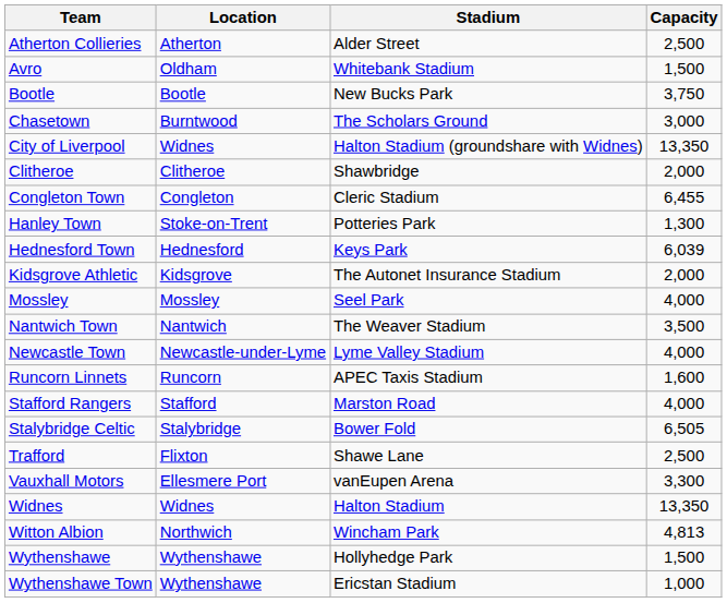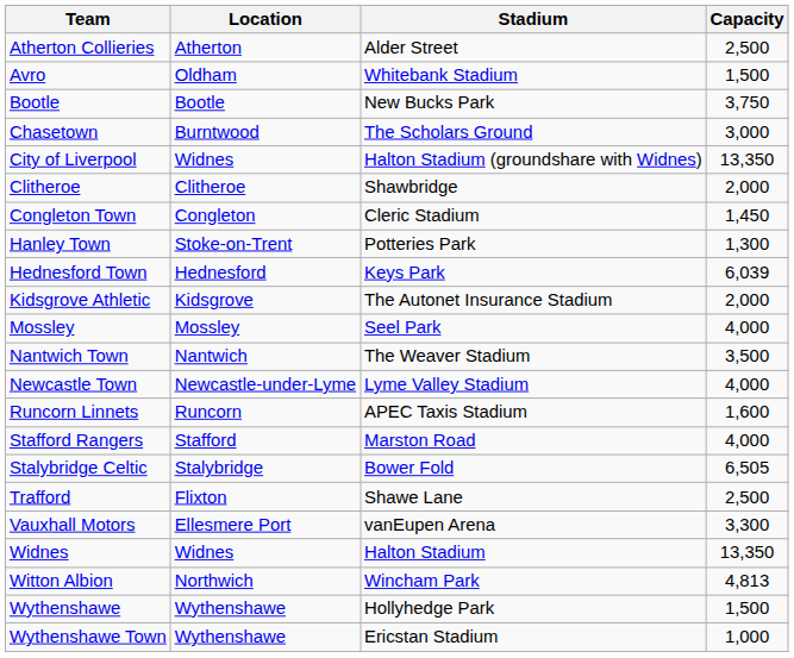Congleton Town | Capacity: 6,455 -> 1,450
